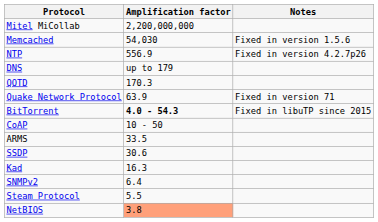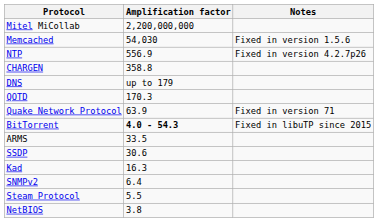+ row: CHARGEN | 358.8
- row: CoAP | 10 - 50
NetBIOS | Amplification factor: lightsalmon background -> no background
